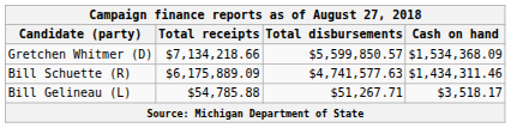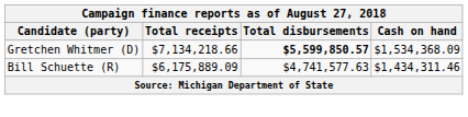Gretchen Whitmer (D) | Total disbursements: normal -> bold
- row: Bill Gelineau (L) | $54,785.88 | $51,267.71 | $3,518.17
